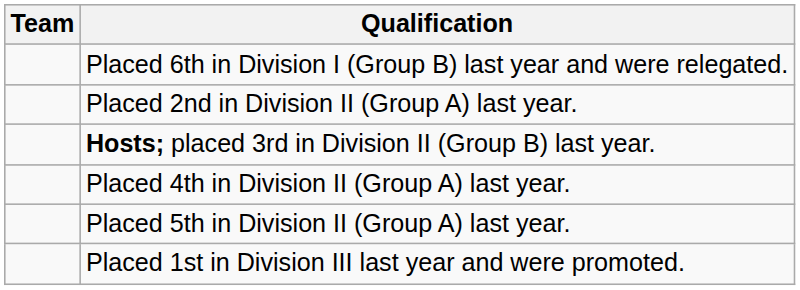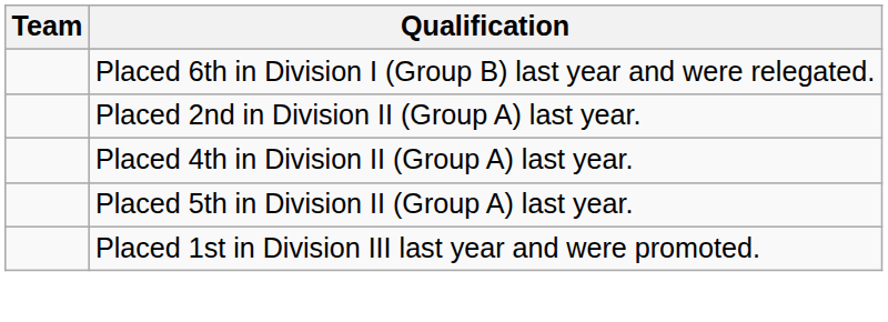- row: Hosts; placed 3rd in Division II (Group B) last year.
